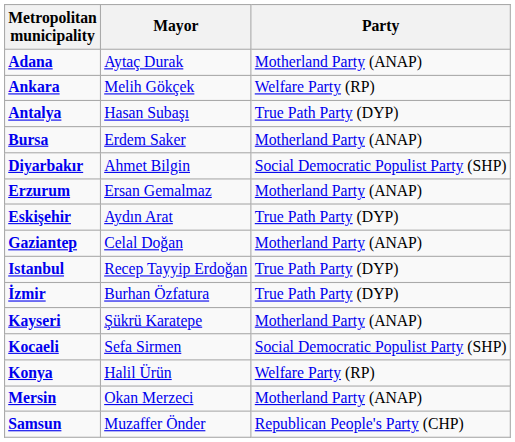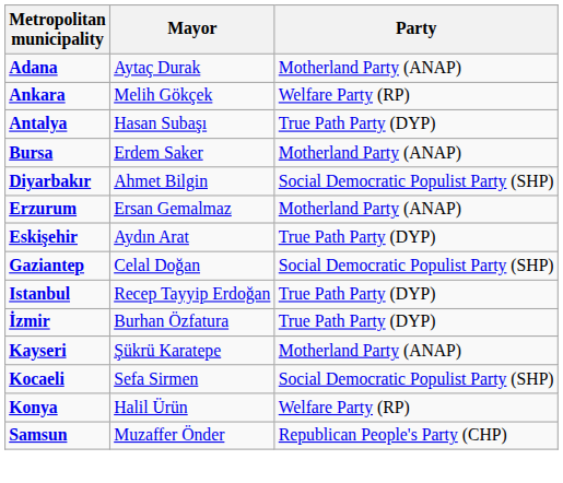Gaziantep | Party: Motherland Party (ANAP) -> Social Democratic Populist Party (SHP)
- row: Mersin | Okan Merzeci | Motherland Party (ANAP)
